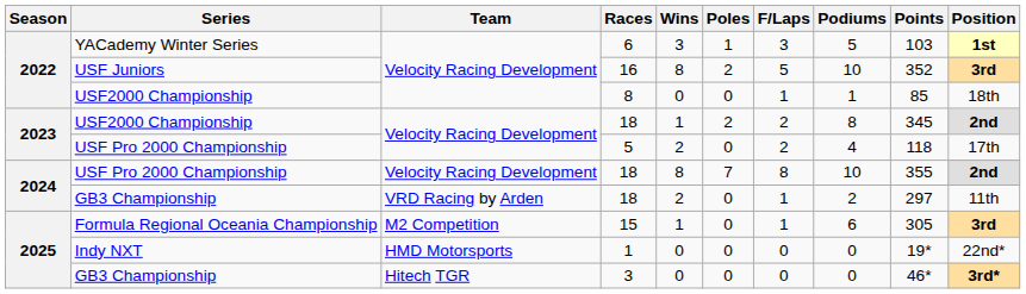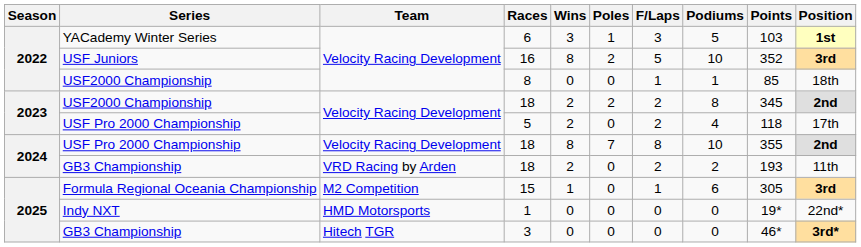USF2000 Championship / 18 | Wins: 1 -> 2
GB3 Championship / 18 | F/Laps: 1 -> 2
GB3 Championship / 18 | Points: 297 -> 193
